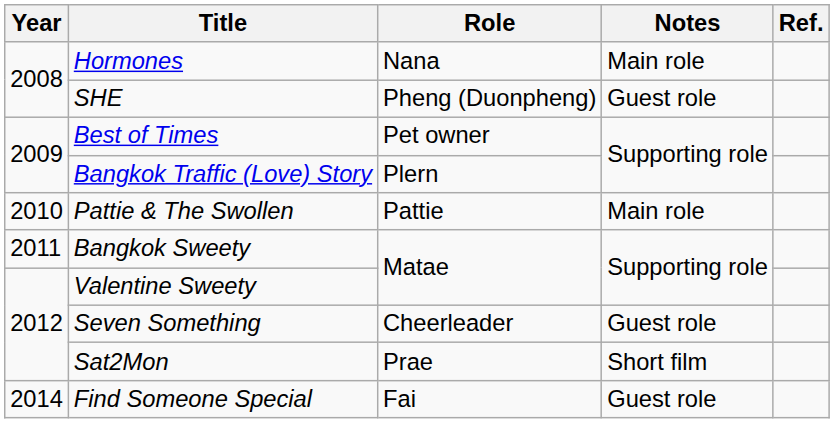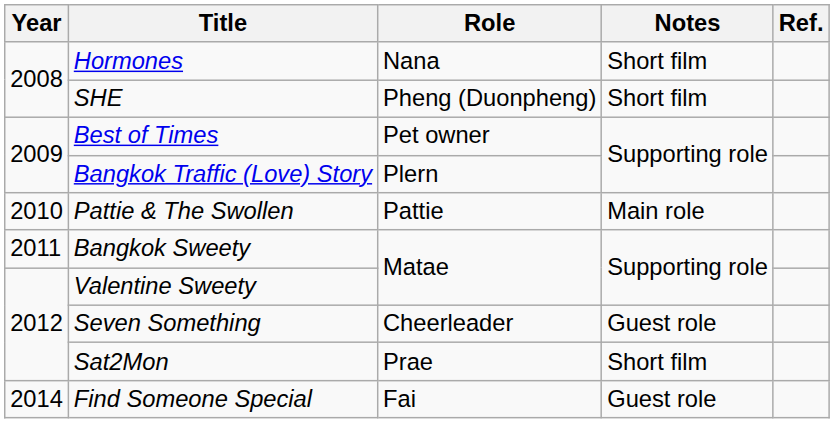Hormones | Notes: Main role -> Short film
SHE | Notes: Guest role -> Short film
